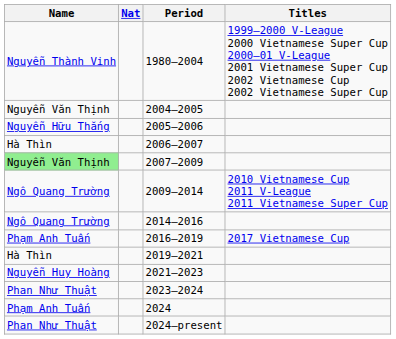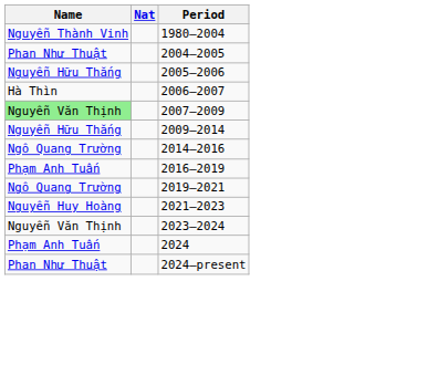- column: Titles | 1999–2000 V-League 2000 Vietnamese Super Cup 2000–01 V-League 2001 Vietnamese Super Cup 2002 Vietnamese Cup 2002 Vietnamese Super Cup | 2010 Vietnamese Cup 2011 V-League 2011 Vietnamese Super Cup | 2017 Vietnamese Cup
2004–2005 | Name: Nguyễn Văn Thịnh -> Phan Như Thuật
2009–2014 | Name: Ngô Quang Trường -> Nguyễn Hữu Thắng
2019–2021 | Name: Hà Thìn -> Ngô Quang Trường
2023–2024 | Name: Phan Như Thuật -> Nguyễn Văn Thịnh
